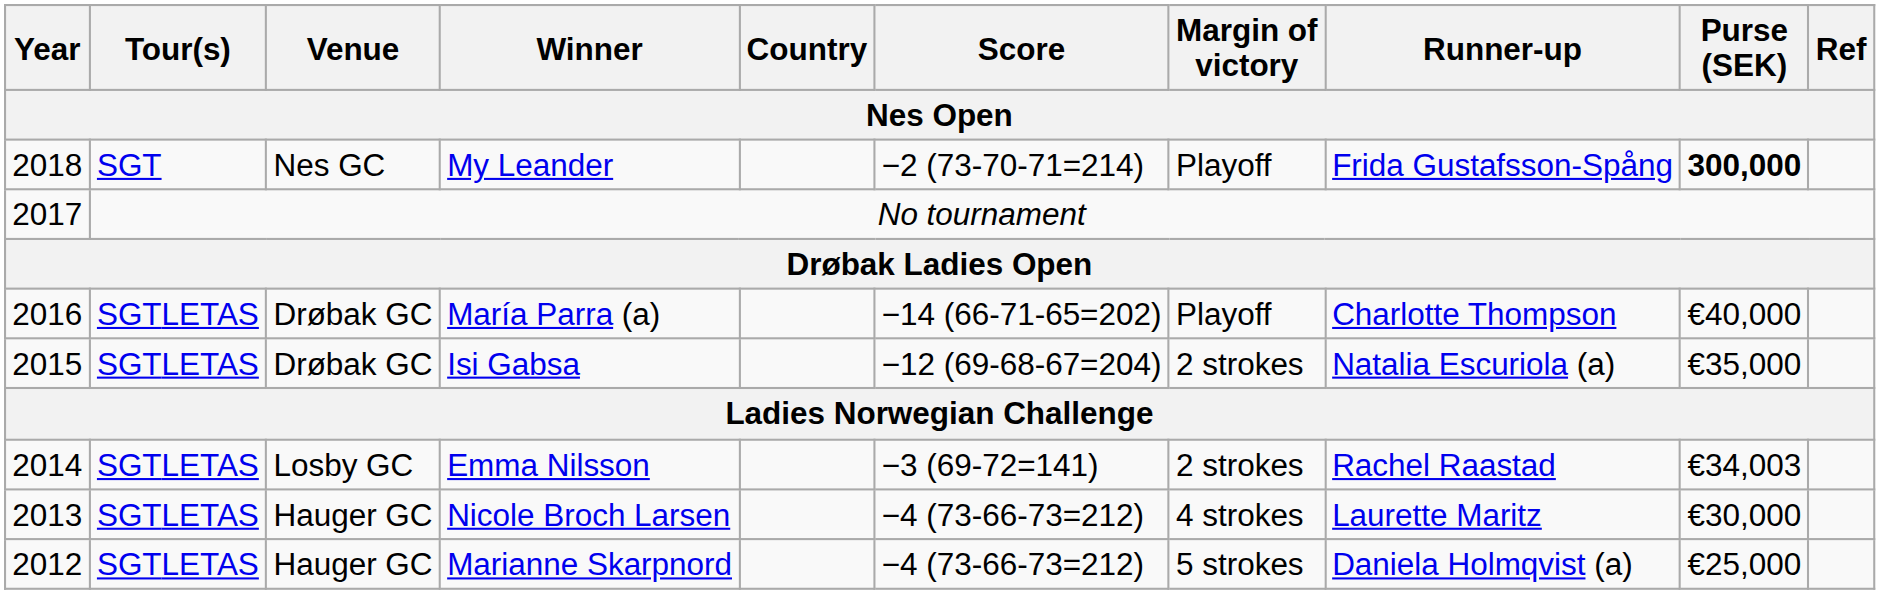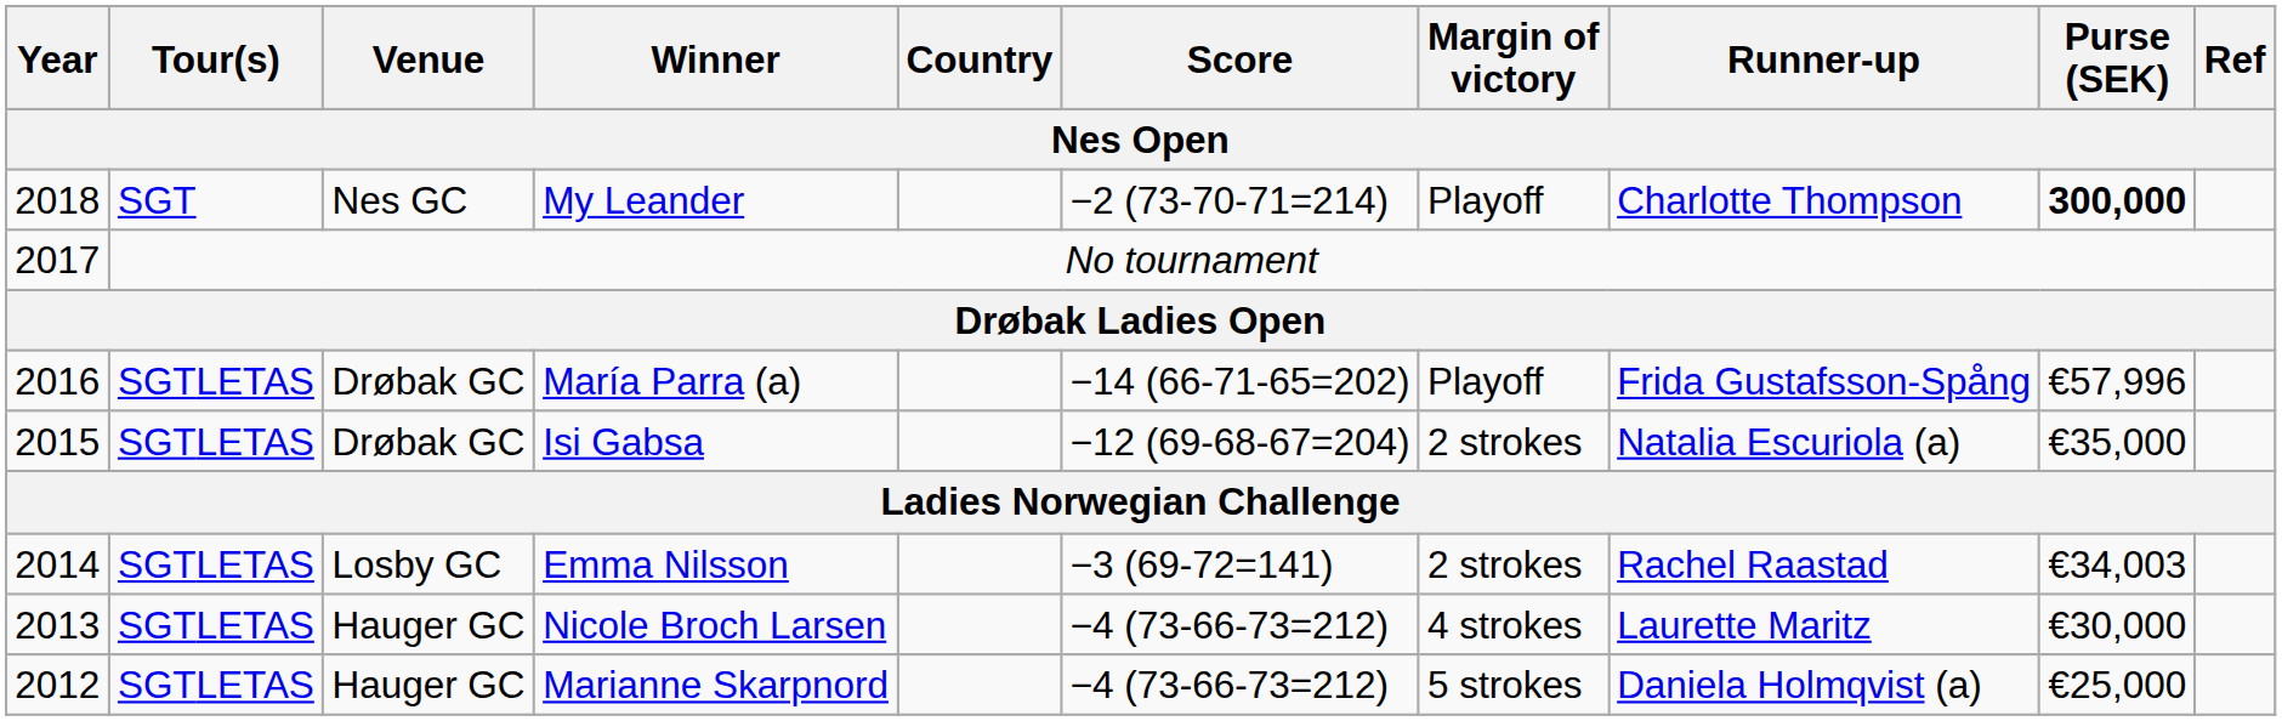My Leander | Runner-up: Frida Gustafsson-Spång -> Charlotte Thompson
María Parra (a) | Runner-up: Charlotte Thompson -> Frida Gustafsson-Spång
María Parra (a) | Purse (SEK): €40,000 -> €57,996
